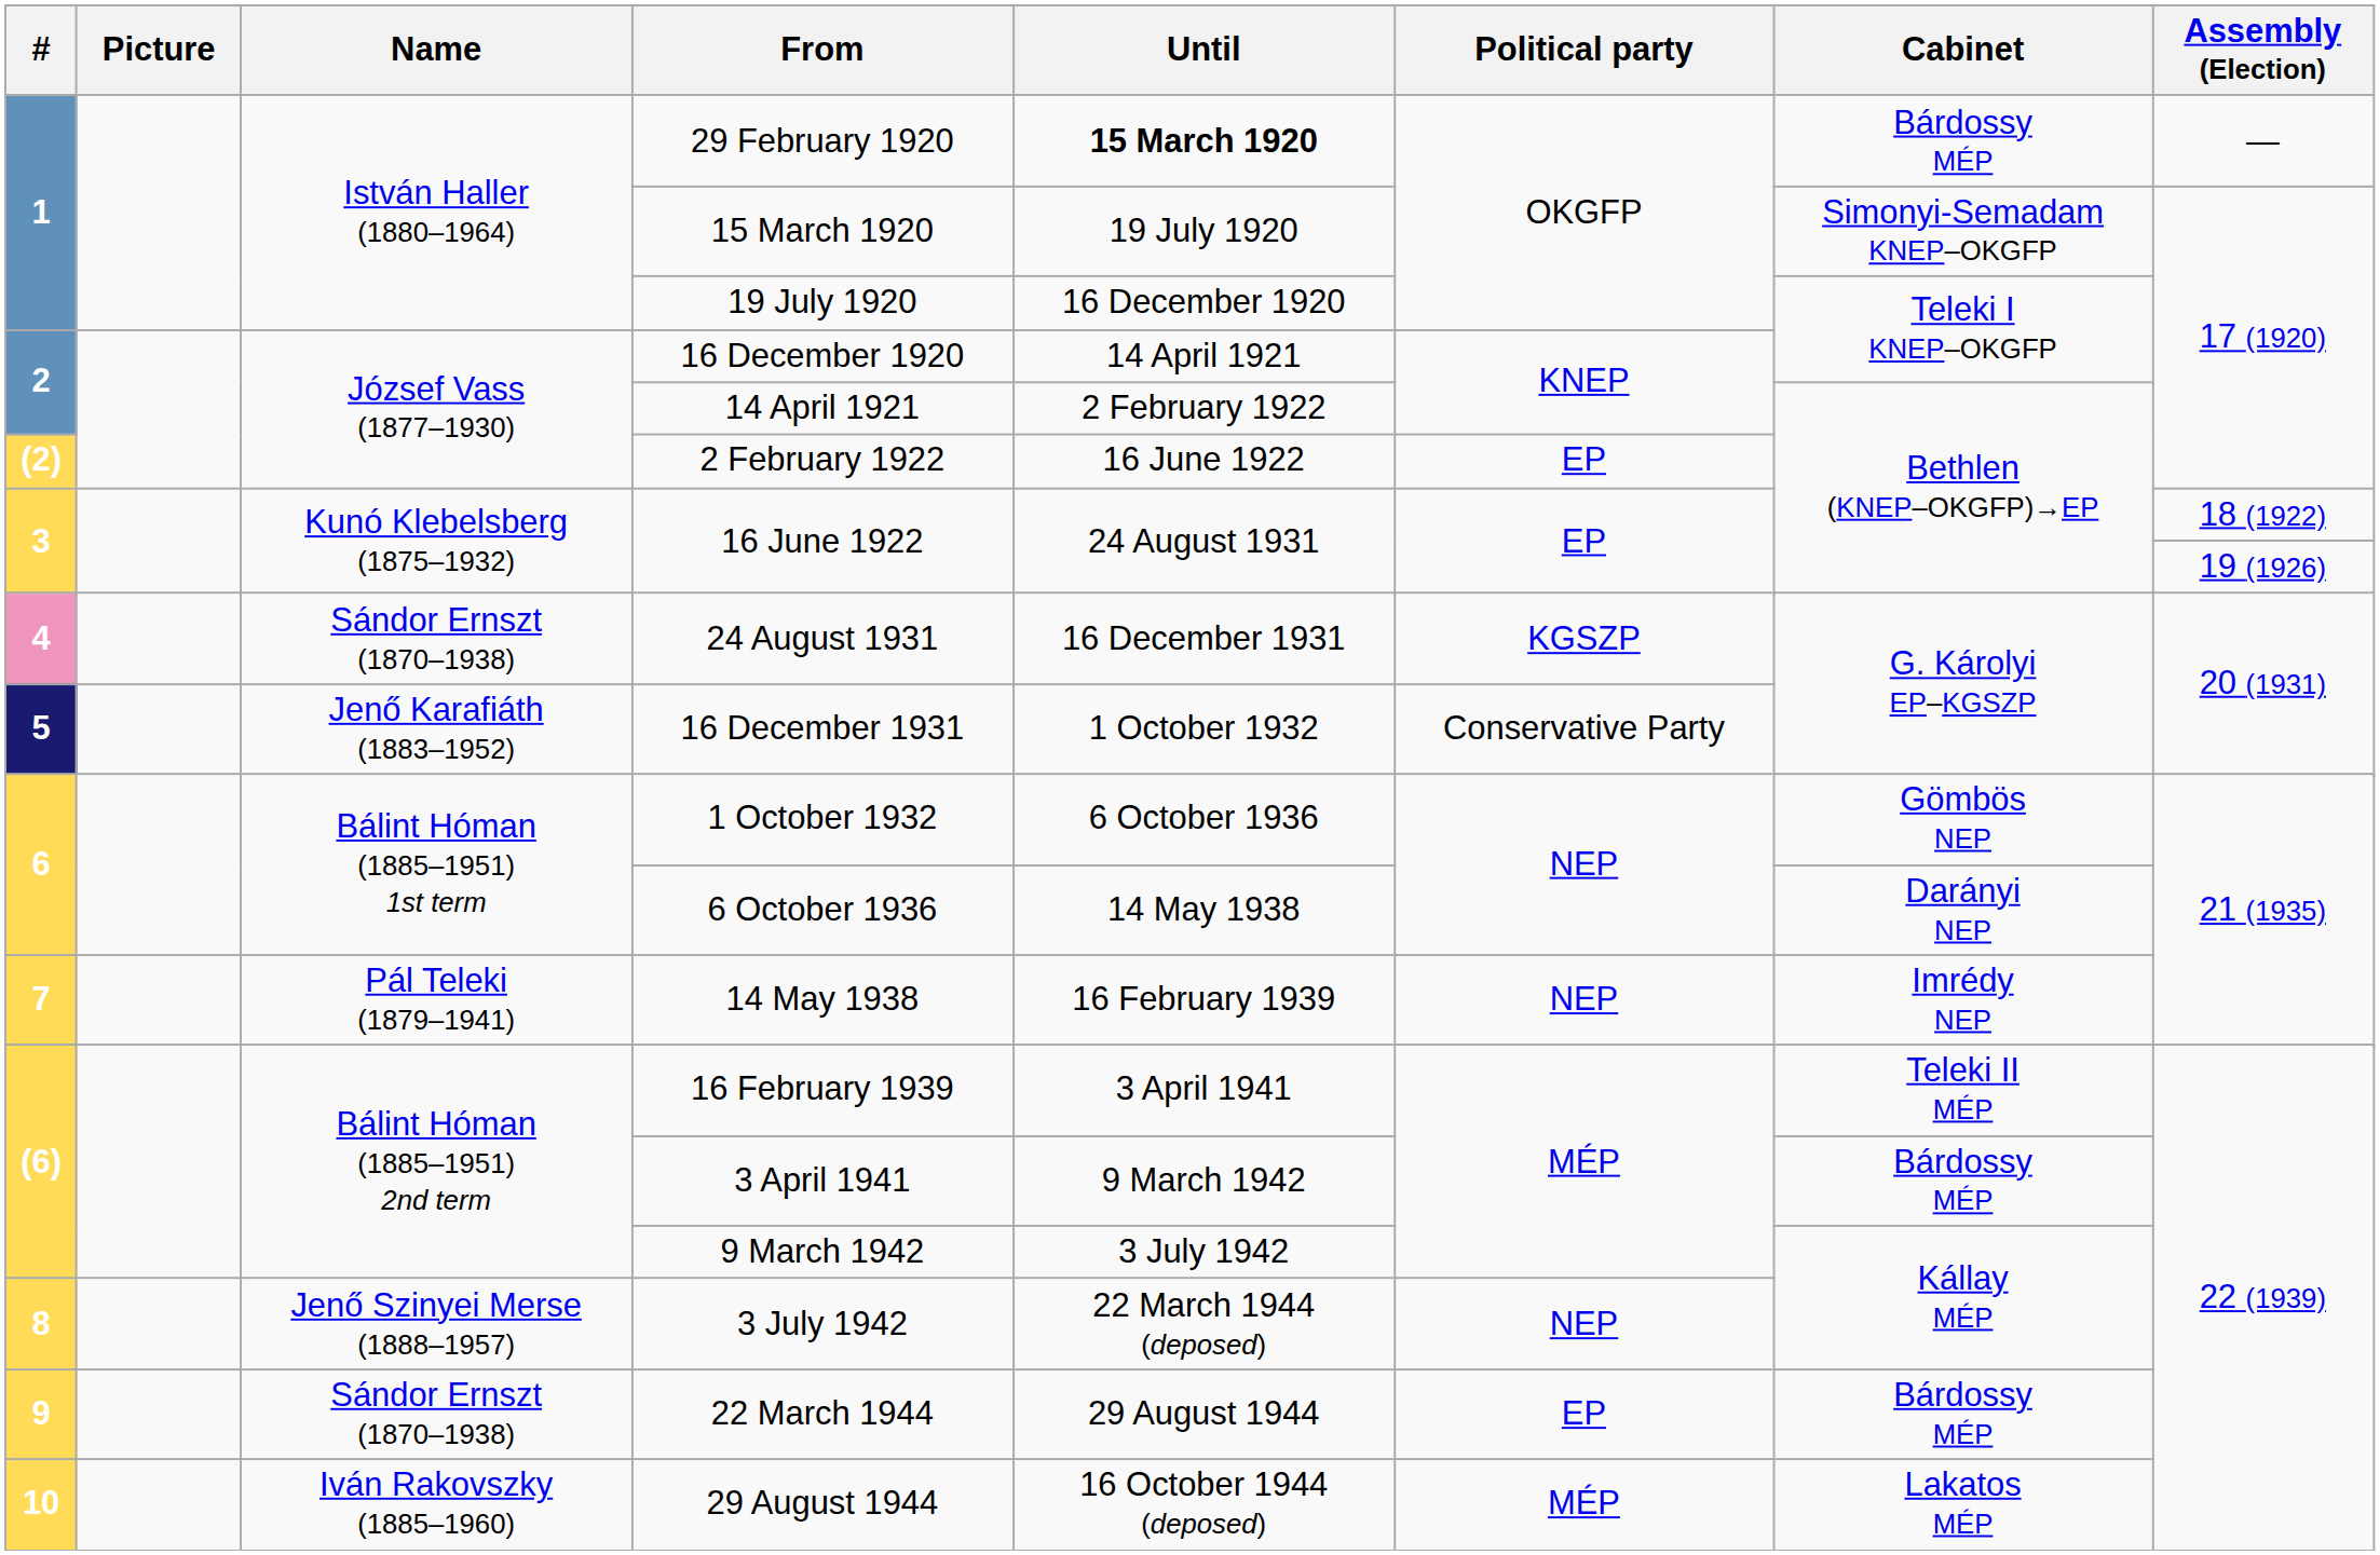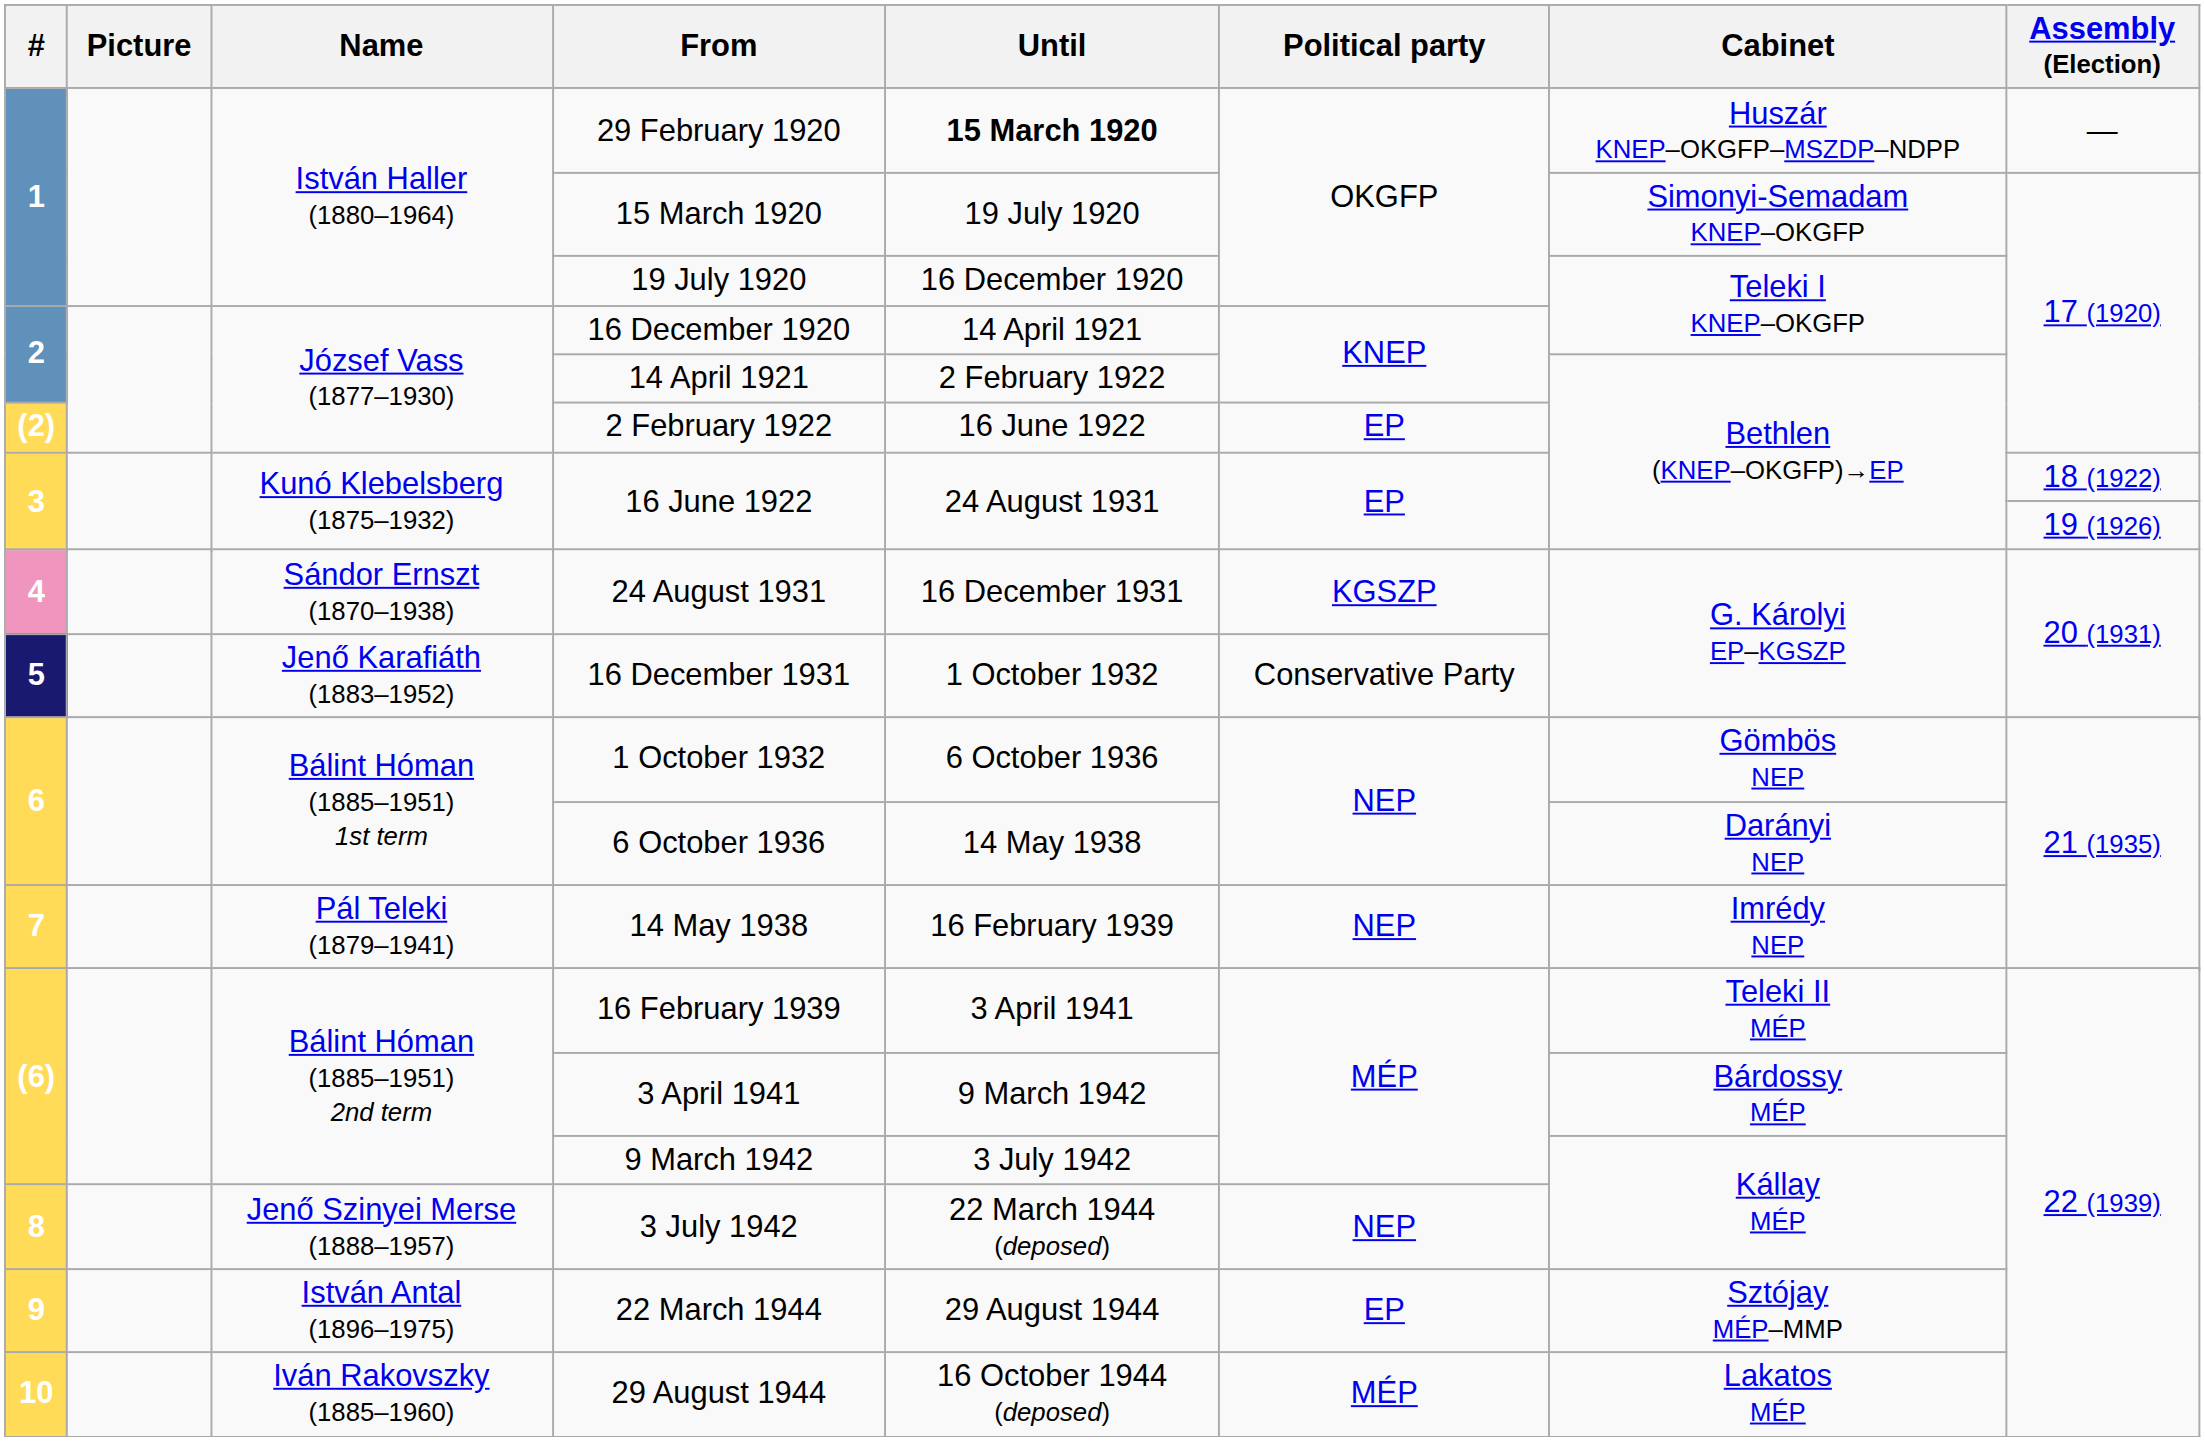29 February 1920 | Cabinet: Bárdossy MÉP -> Huszár KNEP–OKGFP–MSZDP–NDPP
22 March 1944 | Name: Sándor Ernszt (1870–1938) -> István Antal (1896–1975)
22 March 1944 | Cabinet: Bárdossy MÉP -> Sztójay MÉP–MMP
